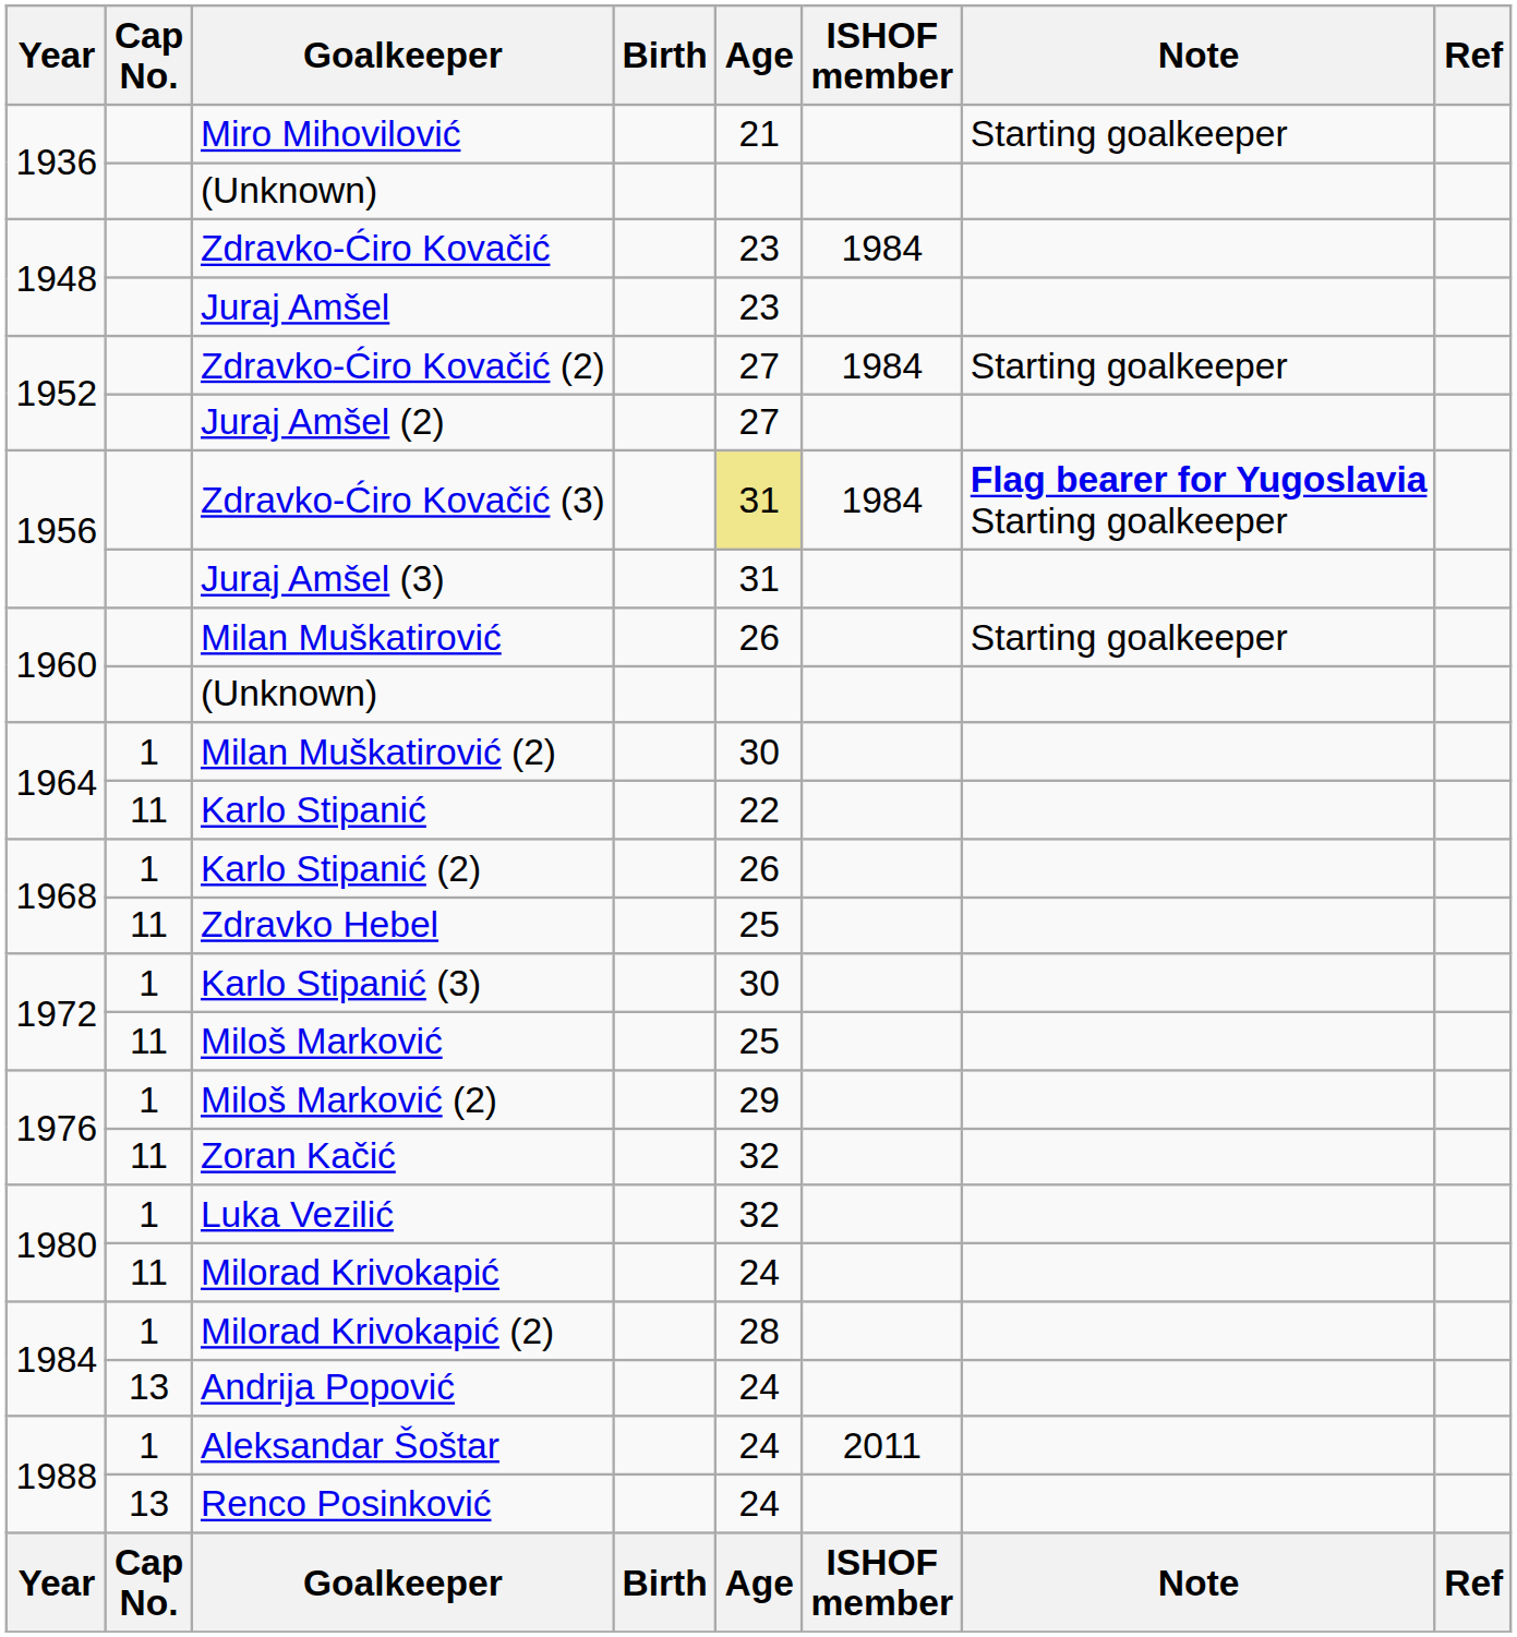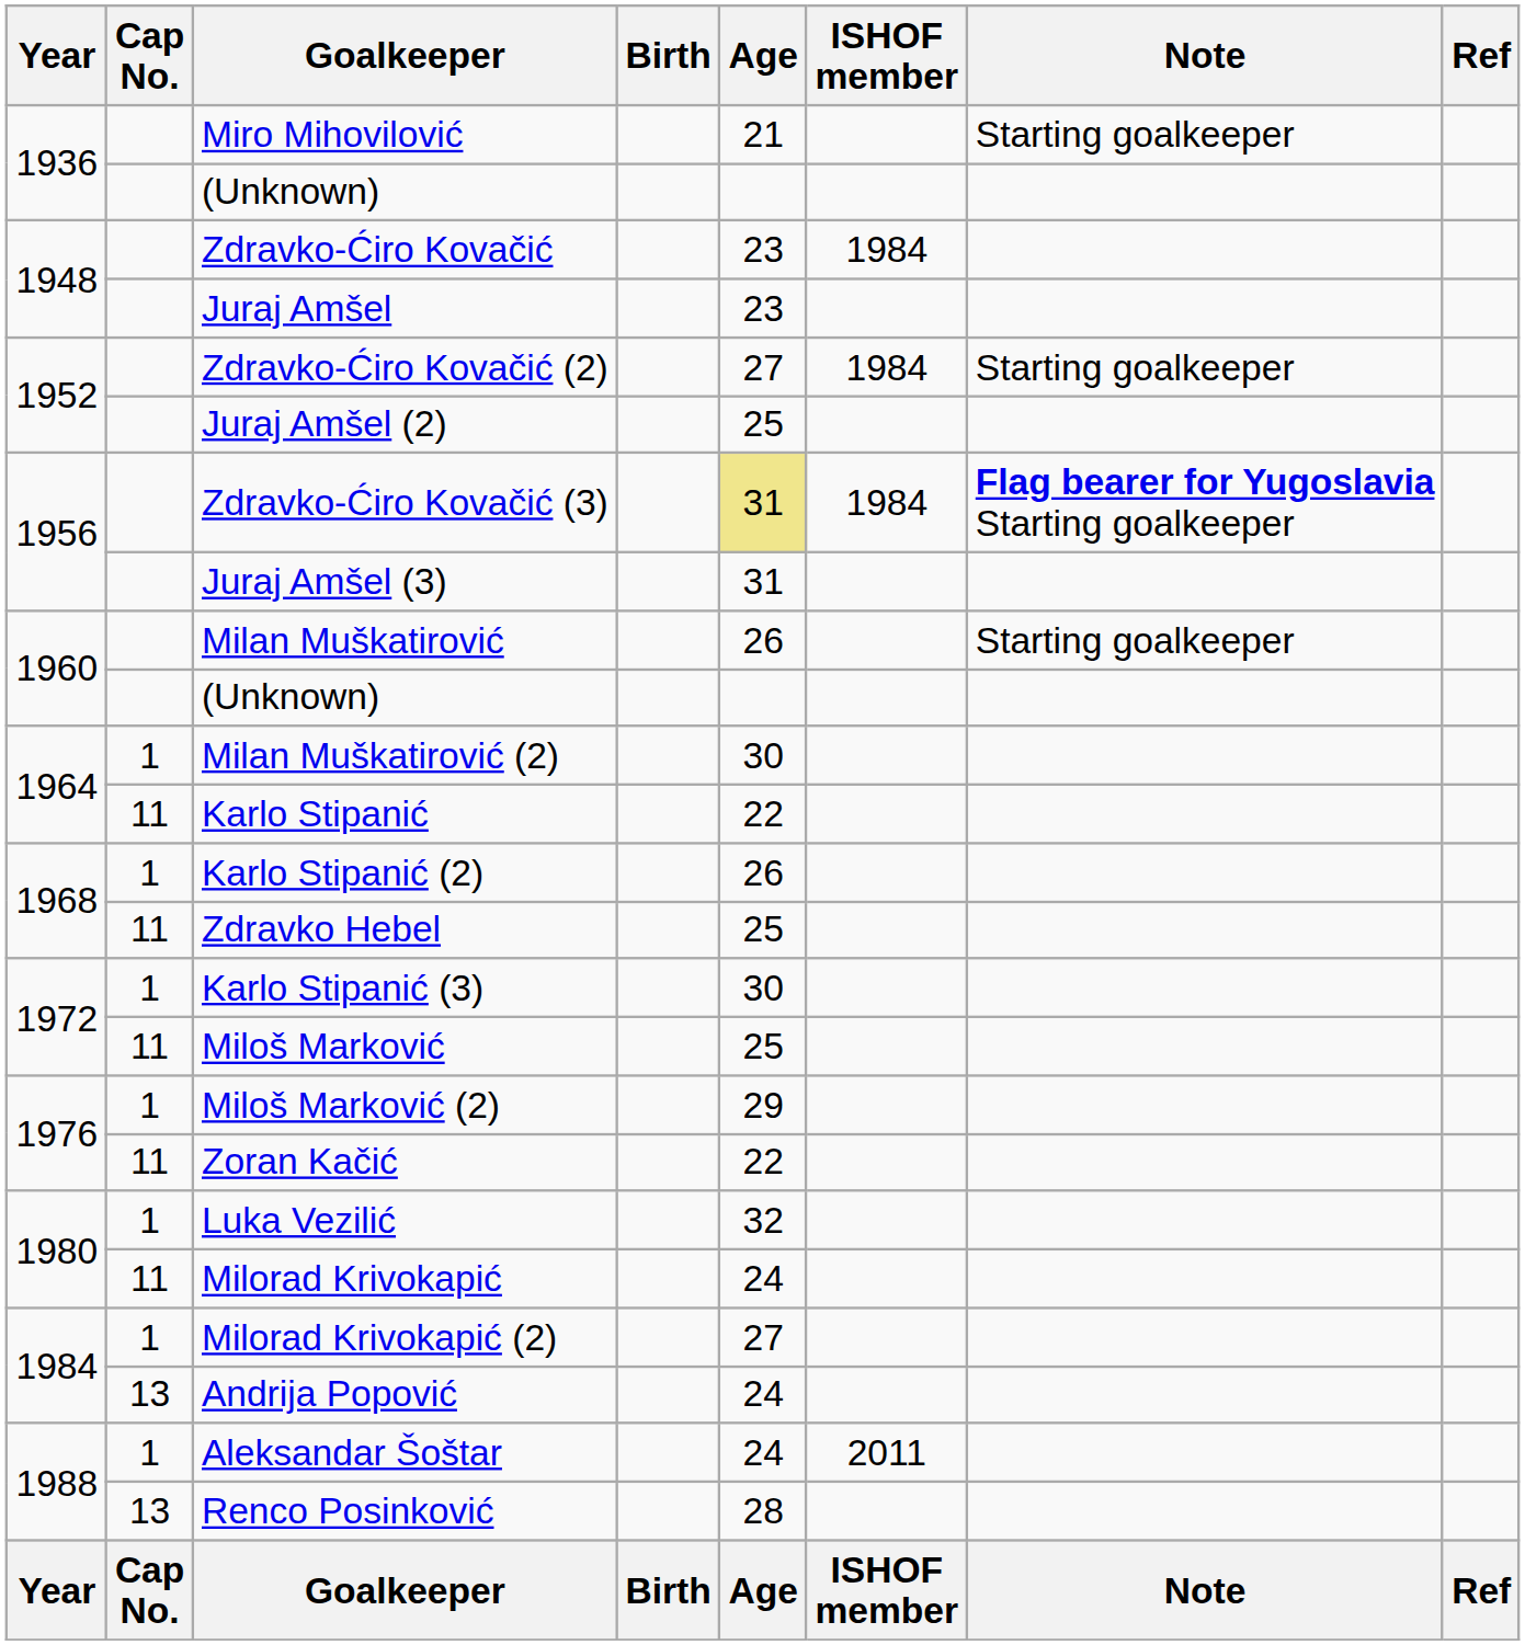Juraj Amšel (2) | Age: 27 -> 25
Zoran Kačić | Age: 32 -> 22
Milorad Krivokapić (2) | Age: 28 -> 27
Renco Posinković | Age: 24 -> 28
